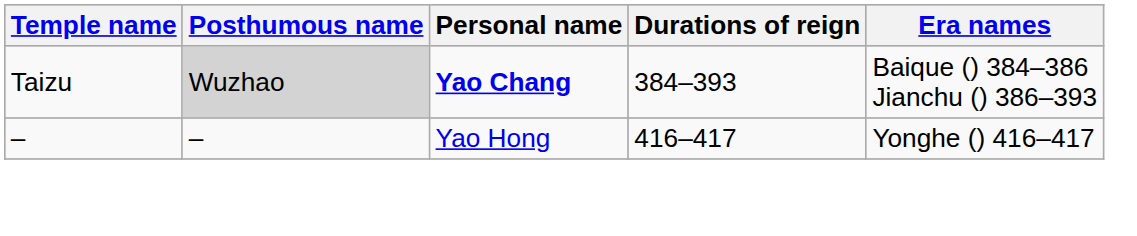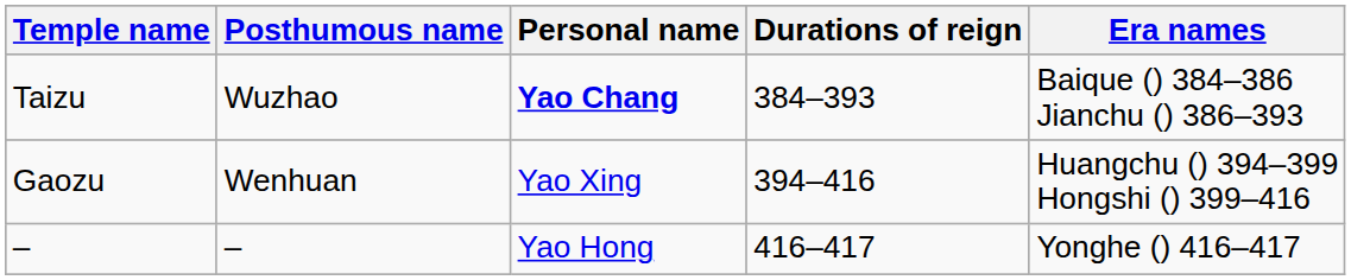Taizu | Posthumous name: lightgrey background -> no background
+ row: Gaozu | Wenhuan | Yao Xing | 394–416 | Huangchu () 394–399 Hongshi () 399–416
